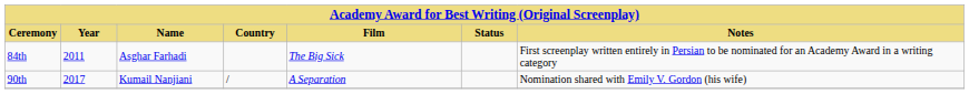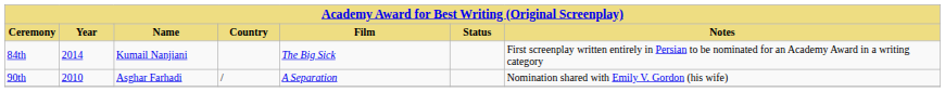84th | Year: 2011 -> 2014
84th | Name: Asghar Farhadi -> Kumail Nanjiani
90th | Year: 2017 -> 2010
90th | Name: Kumail Nanjiani -> Asghar Farhadi
